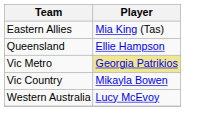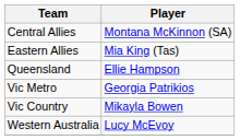+ row: Central Allies | Montana McKinnon (SA)
Vic Metro | Player: khaki background -> no background
